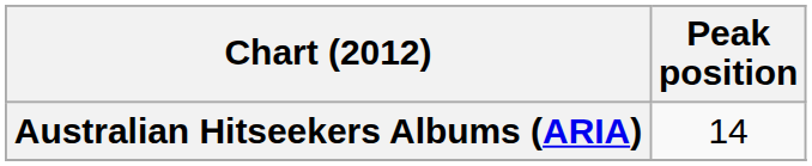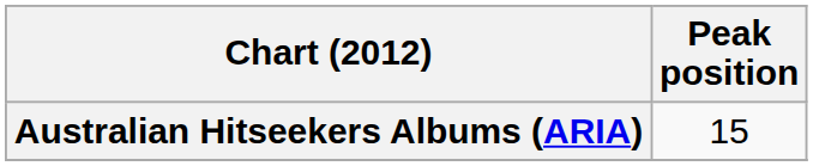Australian Hitseekers Albums (ARIA) | Peak position: 14 -> 15
